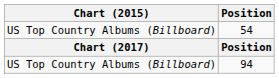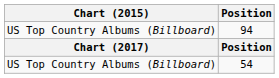rows swapped: 54 <-> 94
